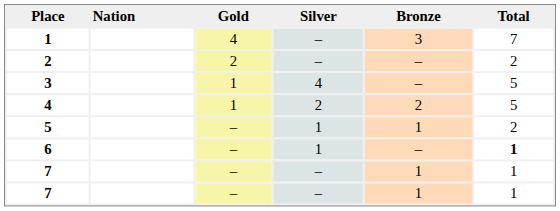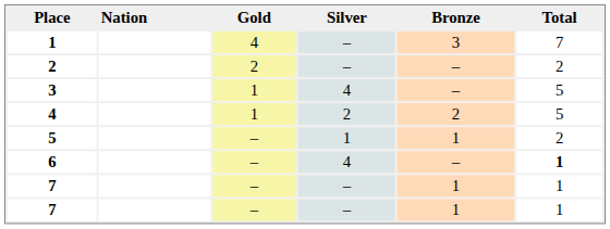6 | Silver: 1 -> 4
